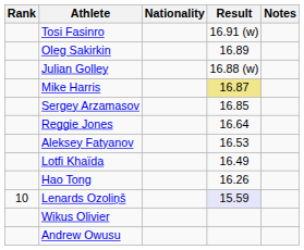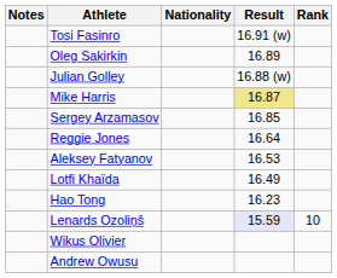columns swapped: Rank <-> Notes
Hao Tong | Result: 16.26 -> 16.23
